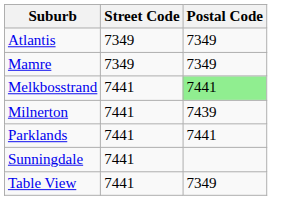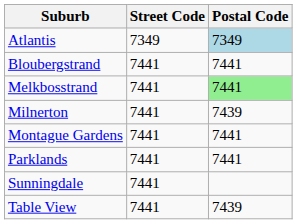Atlantis | Postal Code: no background -> lightblue background
+ row: Bloubergstrand | 7441 | 7441
- row: Mamre | 7349 | 7349
+ row: Montague Gardens | 7441 | 7441
Table View | Postal Code: 7349 -> 7439
